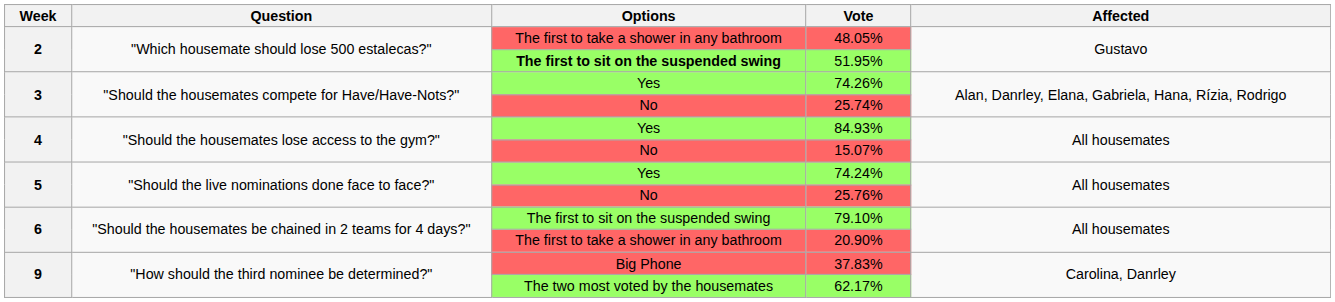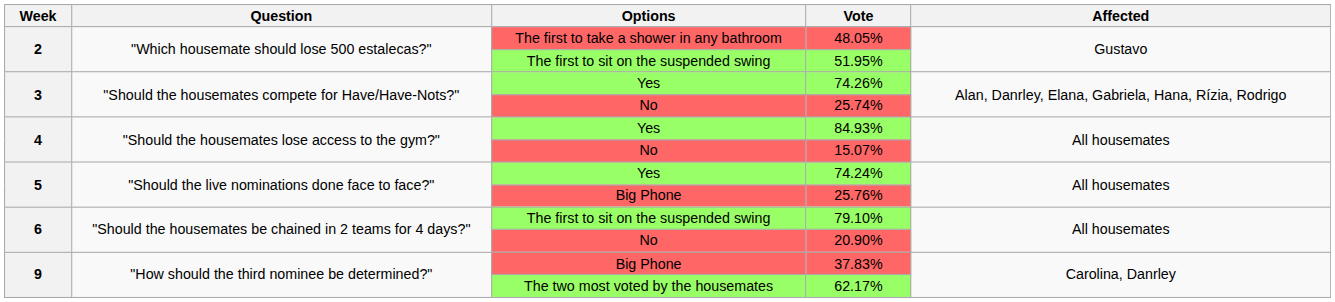51.95% | Options: bold -> normal
25.76% | Options: No -> Big Phone
20.90% | Options: The first to take a shower in any bathroom -> No
